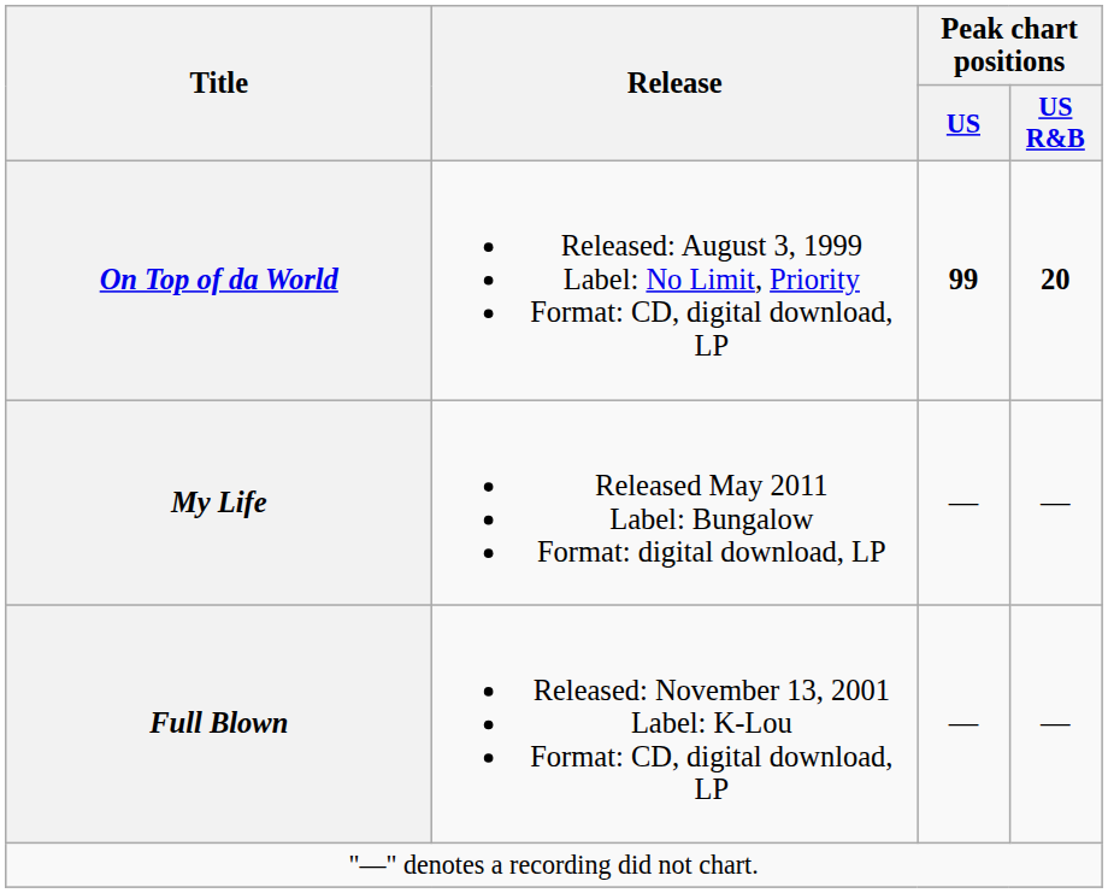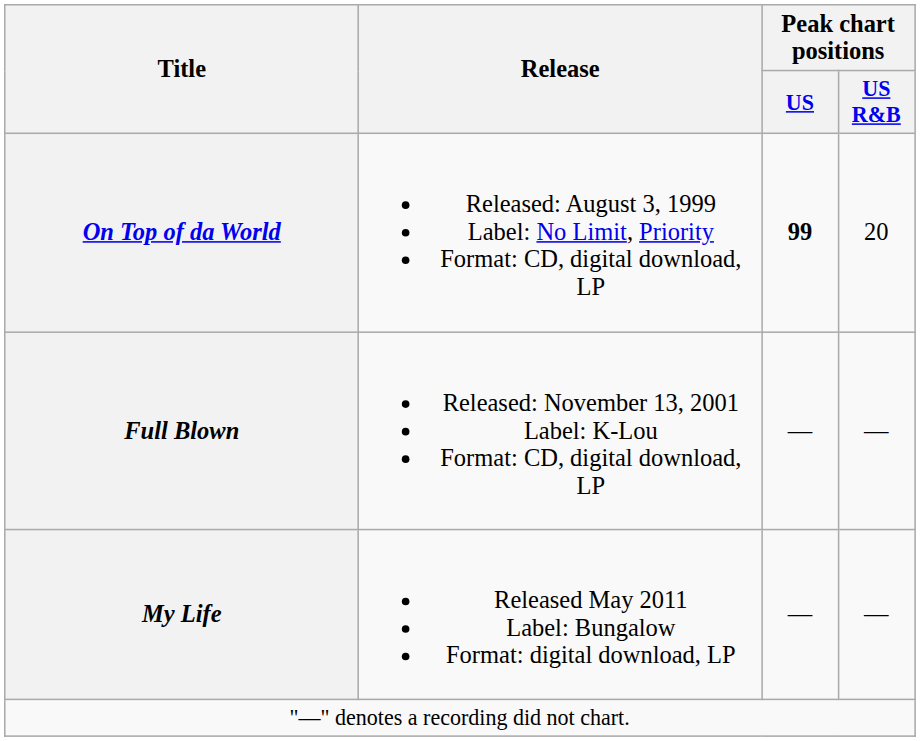On Top of da World | Peak chart positions / US R&B: bold -> normal
rows swapped: Full Blown <-> My Life
